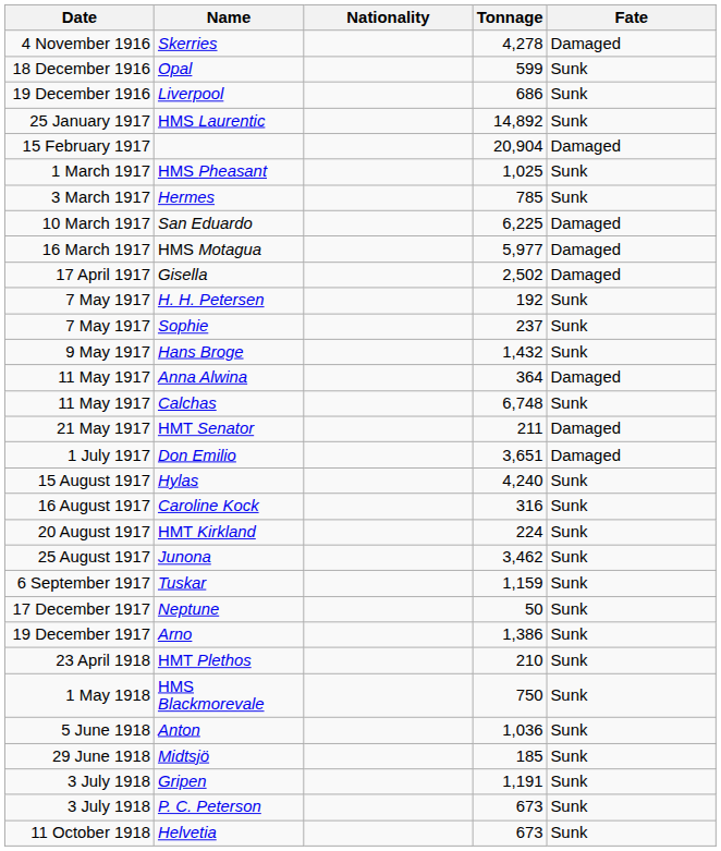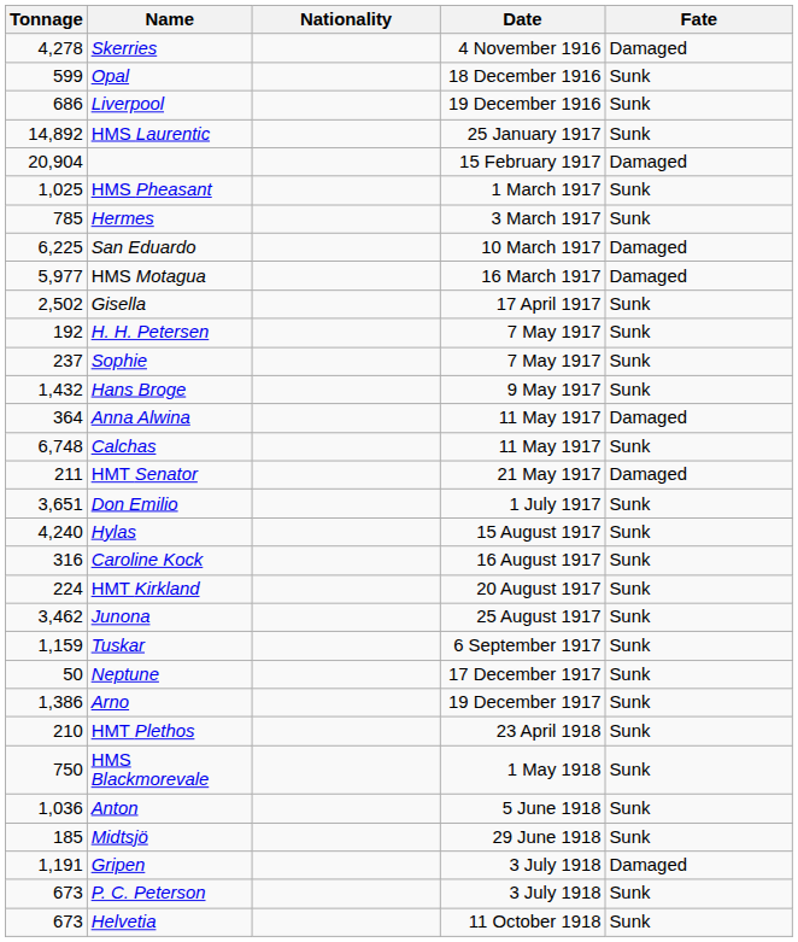columns swapped: Date <-> Tonnage
Gisella | Fate: Damaged -> Sunk
Don Emilio | Fate: Damaged -> Sunk
Gripen | Fate: Sunk -> Damaged
